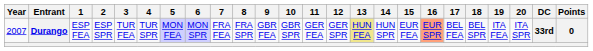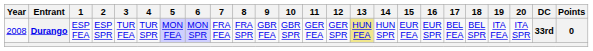Durango | Year: 2007 -> 2008
Durango | 16: lightsalmon background -> no background
